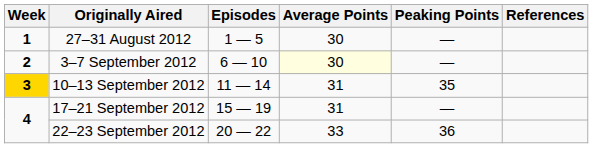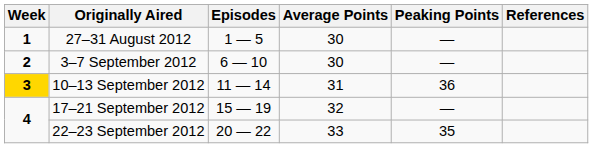3–7 September 2012 | Average Points: lightyellow background -> no background
10–13 September 2012 | Peaking Points: 35 -> 36
17–21 September 2012 | Average Points: 31 -> 32
22–23 September 2012 | Peaking Points: 36 -> 35
